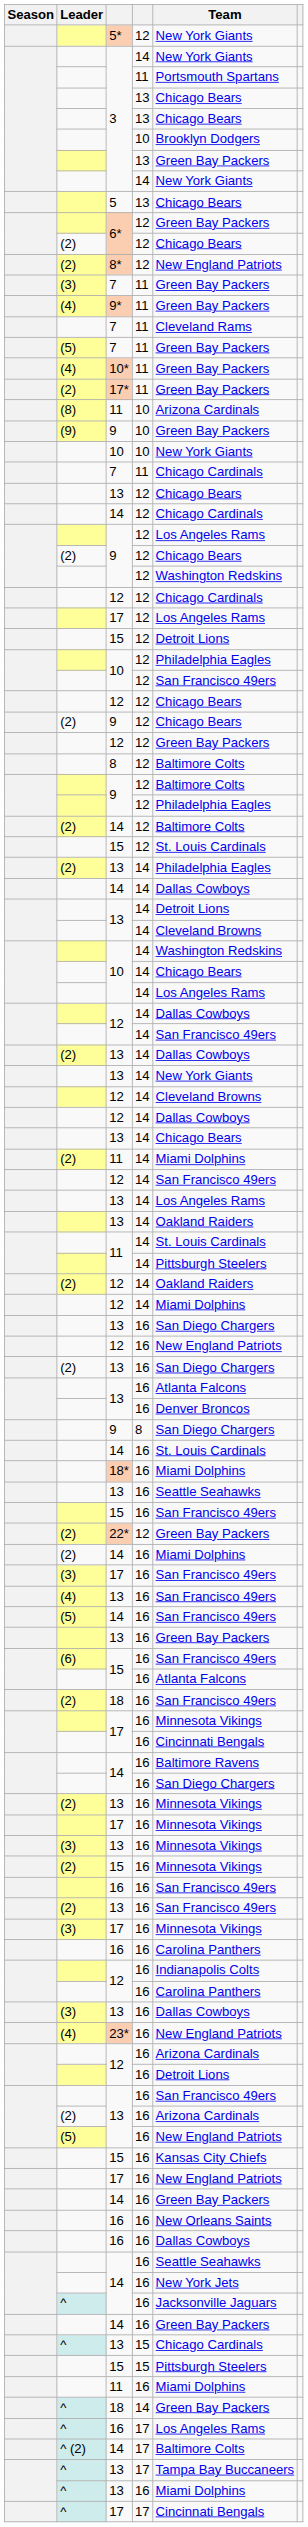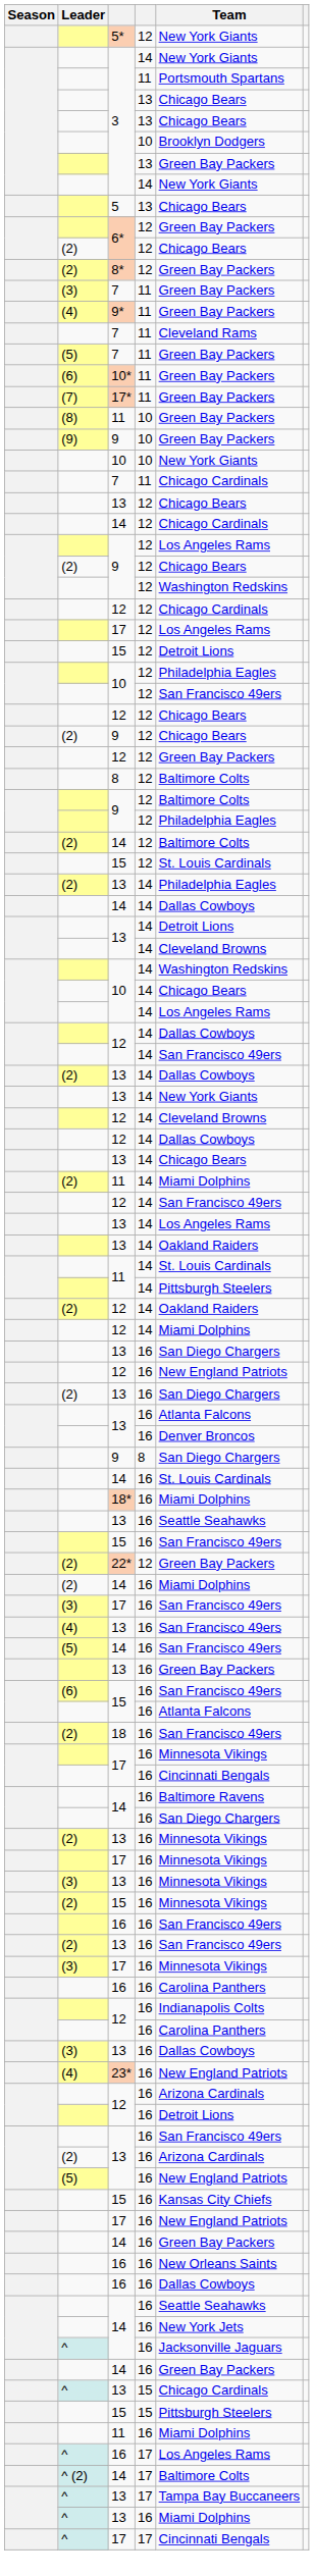8* | Team: New England Patriots -> Green Bay Packers
10* | Leader: (4) -> (6)
17* | Leader: (2) -> (7)
11 / 10 | Team: Arizona Cardinals -> Green Bay Packers
- row: ^ | 18 | 14 | Green Bay Packers
